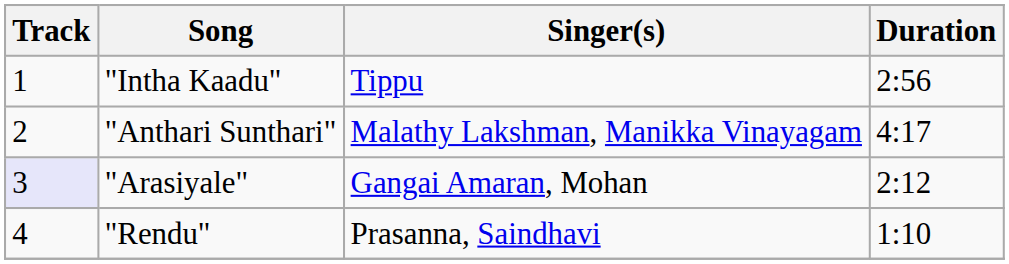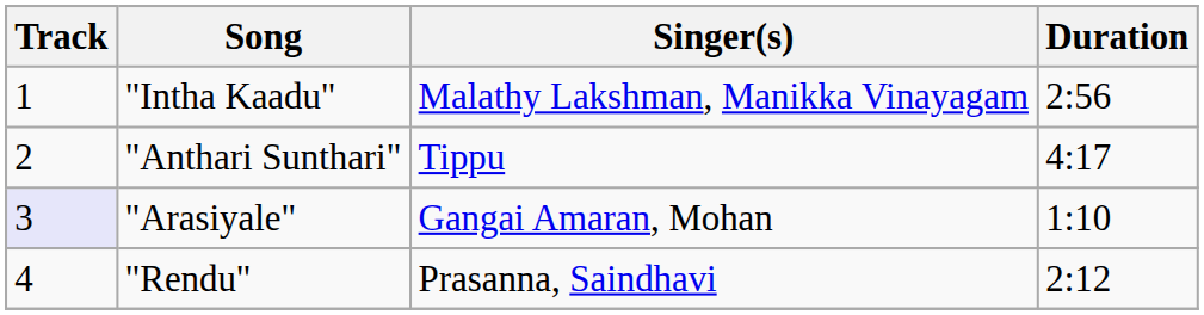"Intha Kaadu" | Singer(s): Tippu -> Malathy Lakshman, Manikka Vinayagam
"Anthari Sunthari" | Singer(s): Malathy Lakshman, Manikka Vinayagam -> Tippu
"Arasiyale" | Duration: 2:12 -> 1:10
"Rendu" | Duration: 1:10 -> 2:12
